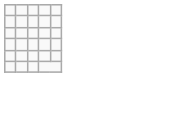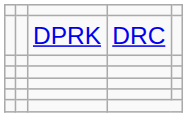+ row: DPRK | DRC
